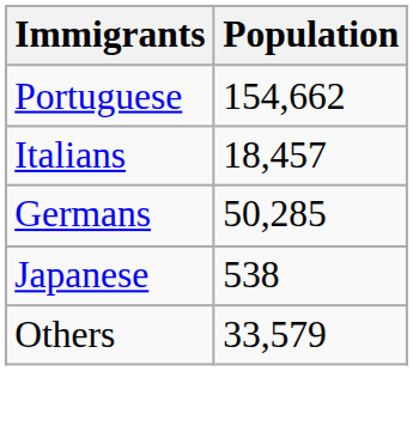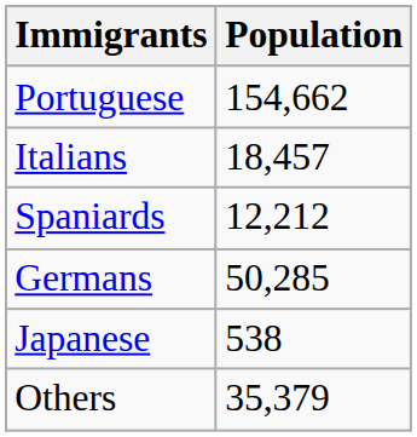+ row: Spaniards | 12,212
Others | Population: 33,579 -> 35,379
